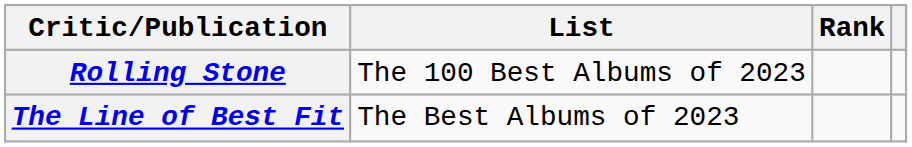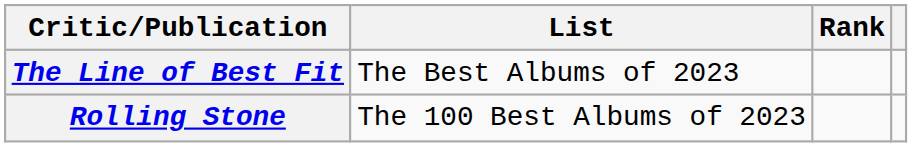rows swapped: Rolling Stone <-> The Line of Best Fit
